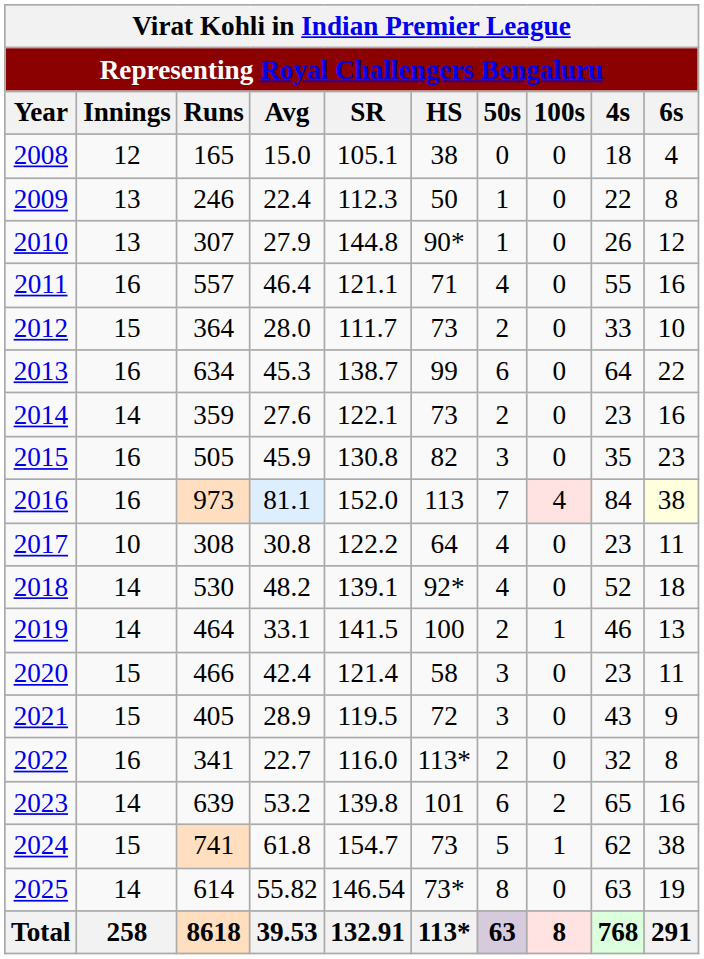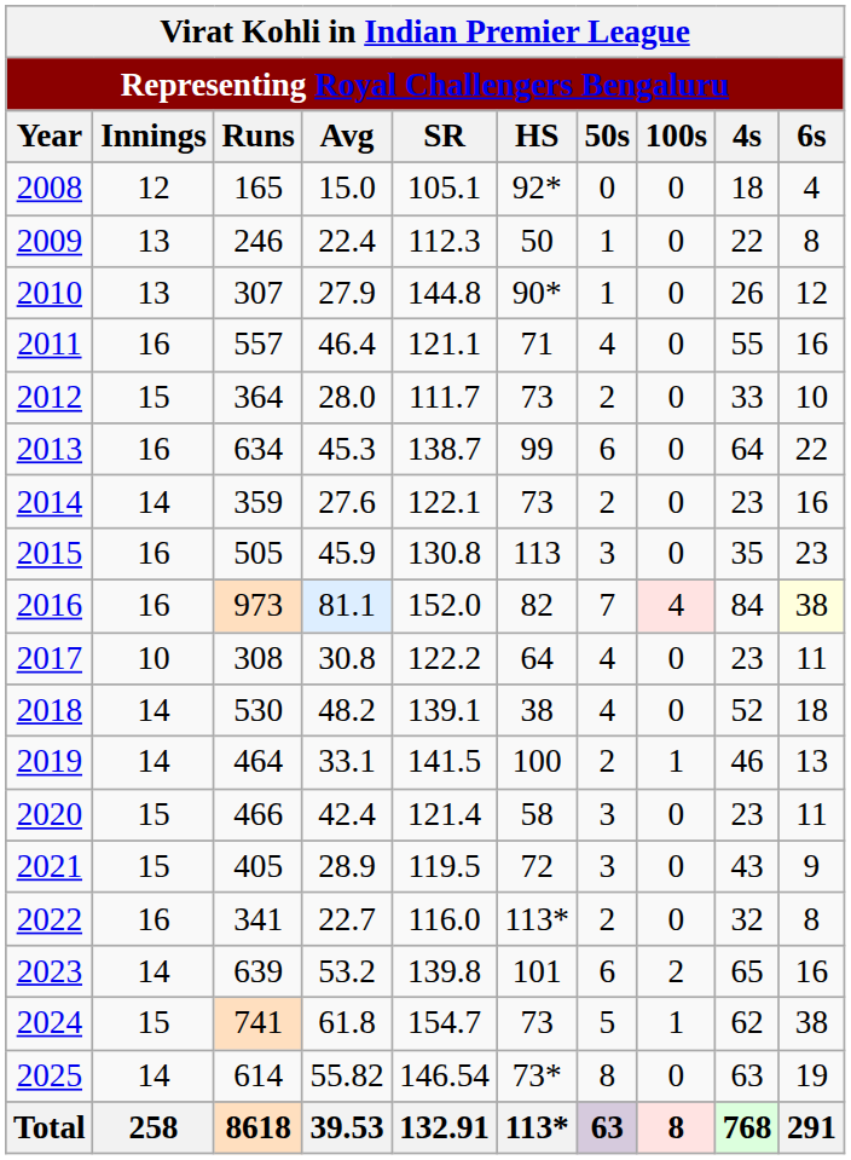2008 | HS: 38 -> 92*
2015 | HS: 82 -> 113
2016 | HS: 113 -> 82
2018 | HS: 92* -> 38
